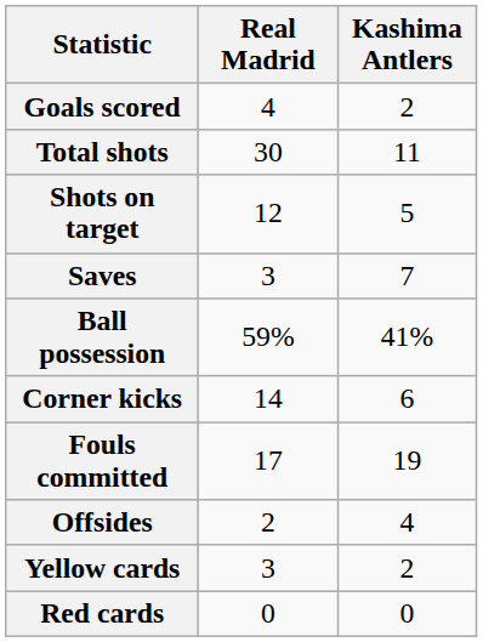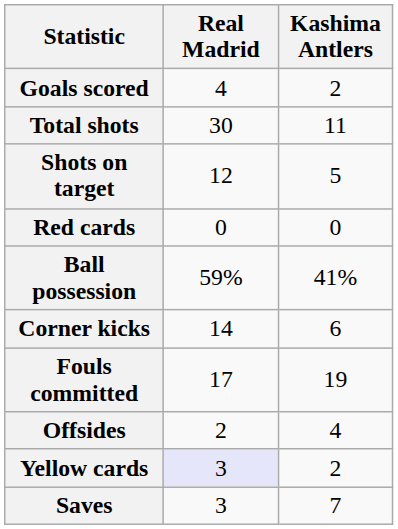rows swapped: Saves <-> Red cards
Yellow cards | Real Madrid: no background -> lavender background
